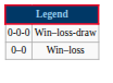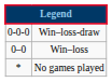+ row: * | No games played
